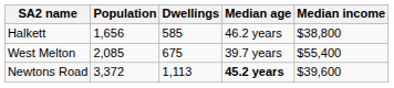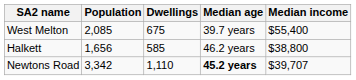rows swapped: West Melton <-> Halkett
Newtons Road | Population: 3,372 -> 3,342
Newtons Road | Dwellings: 1,113 -> 1,110
Newtons Road | Median income: $39,600 -> $39,707
